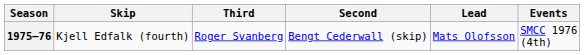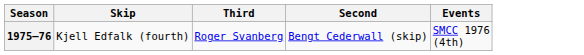- column: Lead | Mats Olofsson
